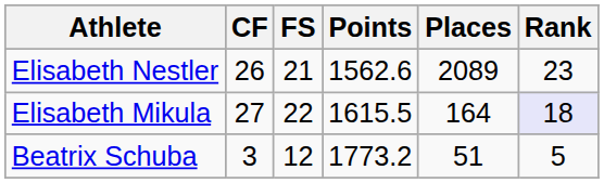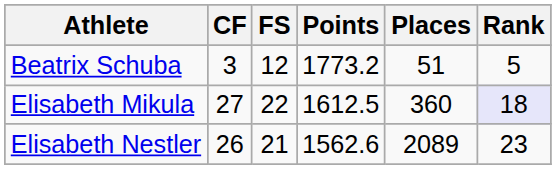rows swapped: Elisabeth Nestler <-> Beatrix Schuba
Elisabeth Mikula | Points: 1615.5 -> 1612.5
Elisabeth Mikula | Places: 164 -> 360
